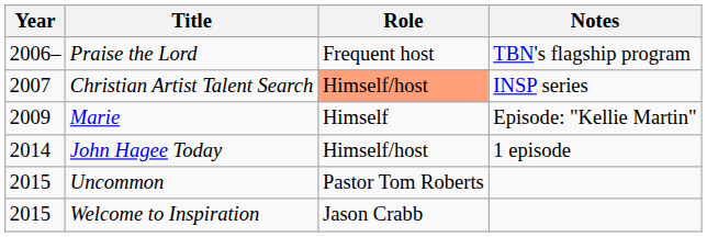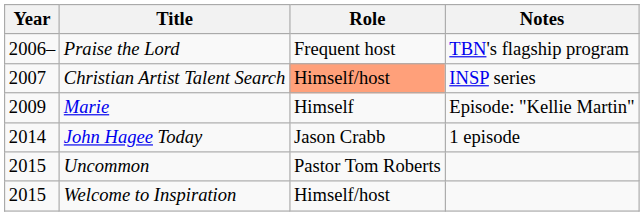John Hagee Today | Role: Himself/host -> Jason Crabb
Welcome to Inspiration | Role: Jason Crabb -> Himself/host
